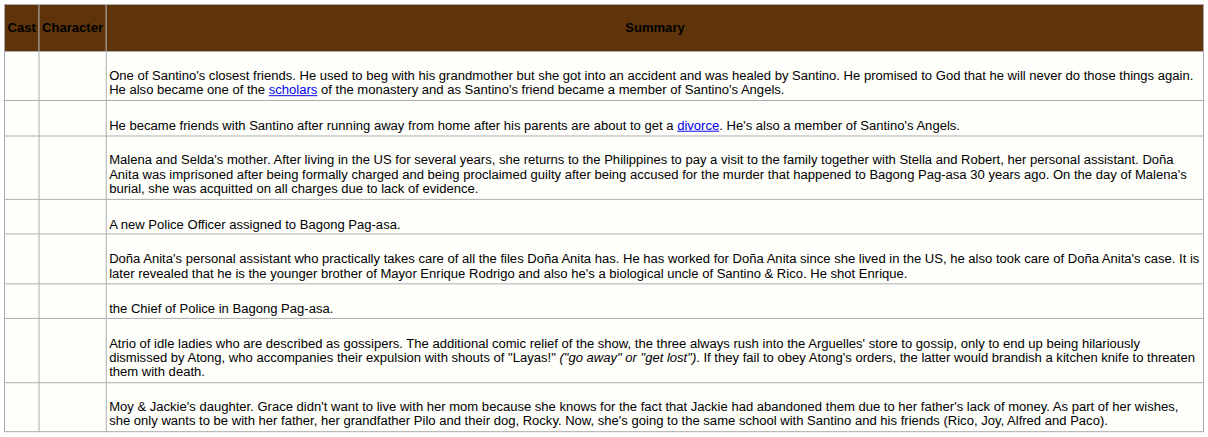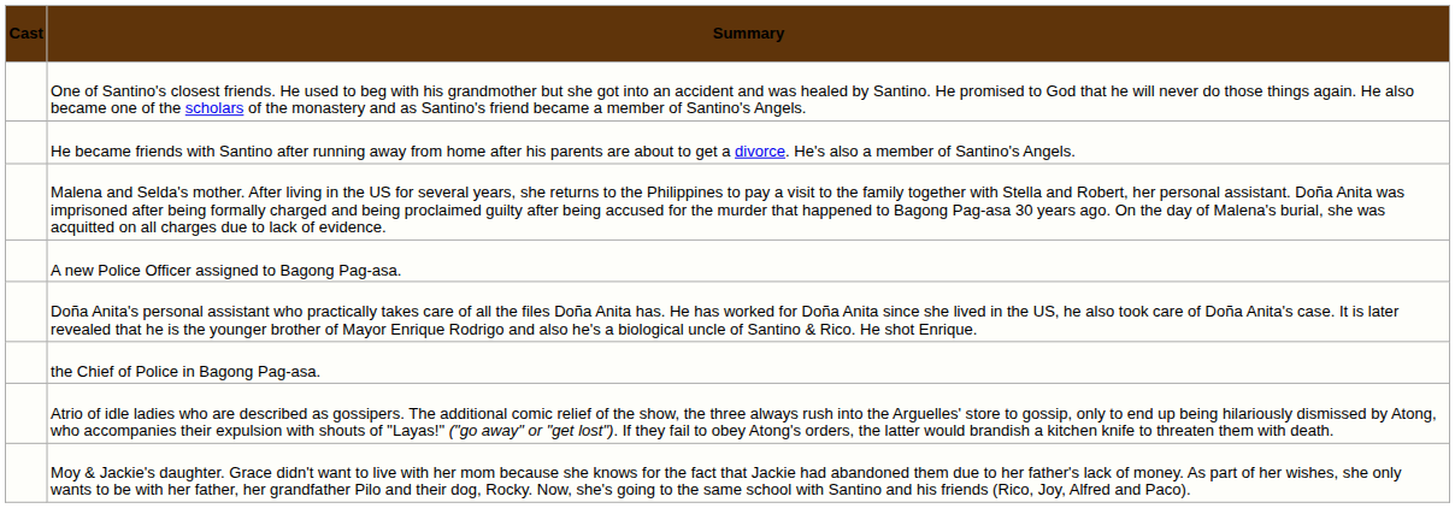- column: Character
